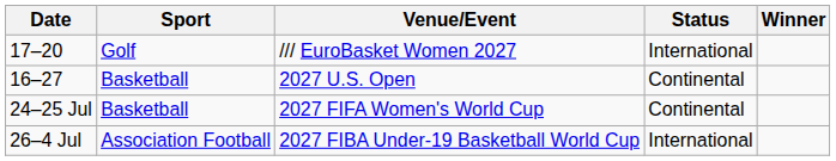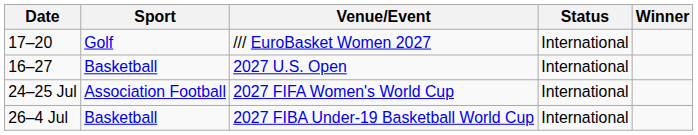16–27 | Status: Continental -> International
24–25 Jul | Sport: Basketball -> Association Football
24–25 Jul | Status: Continental -> International
26–4 Jul | Sport: Association Football -> Basketball
